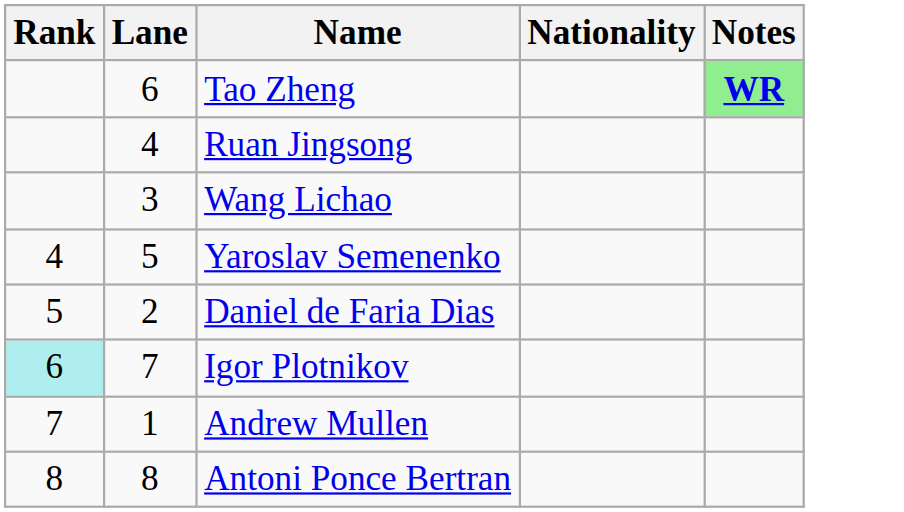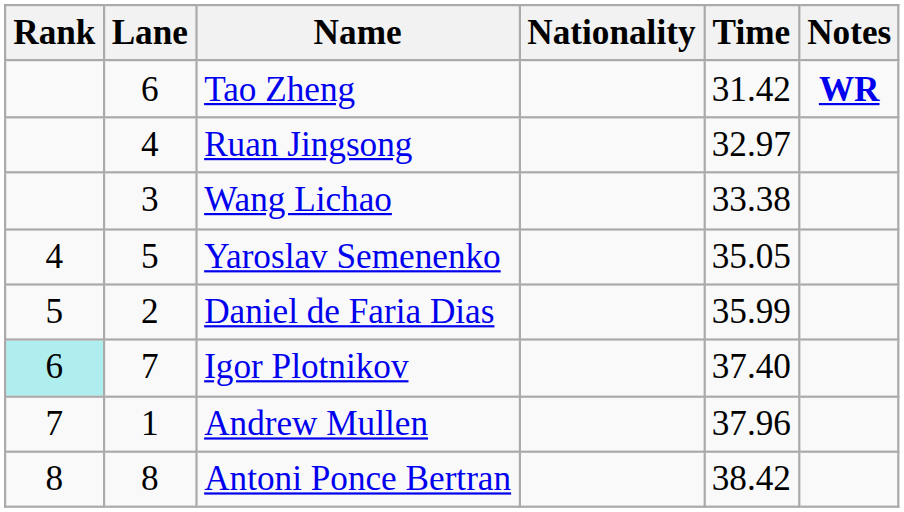+ column: Time | 31.42 | 32.97 | 33.38 | 35.05 | 35.99 | 37.40 | 37.96 | 38.42
Tao Zheng | Notes: lightgreen background -> no background
